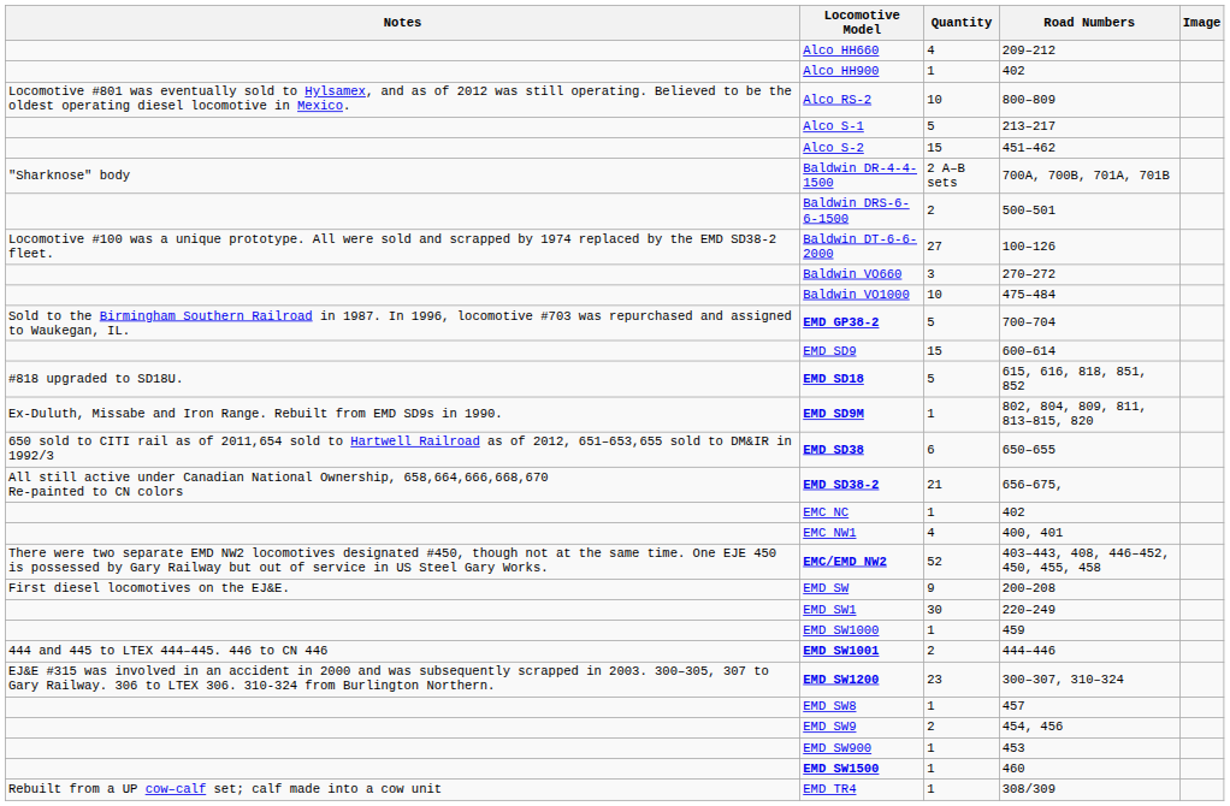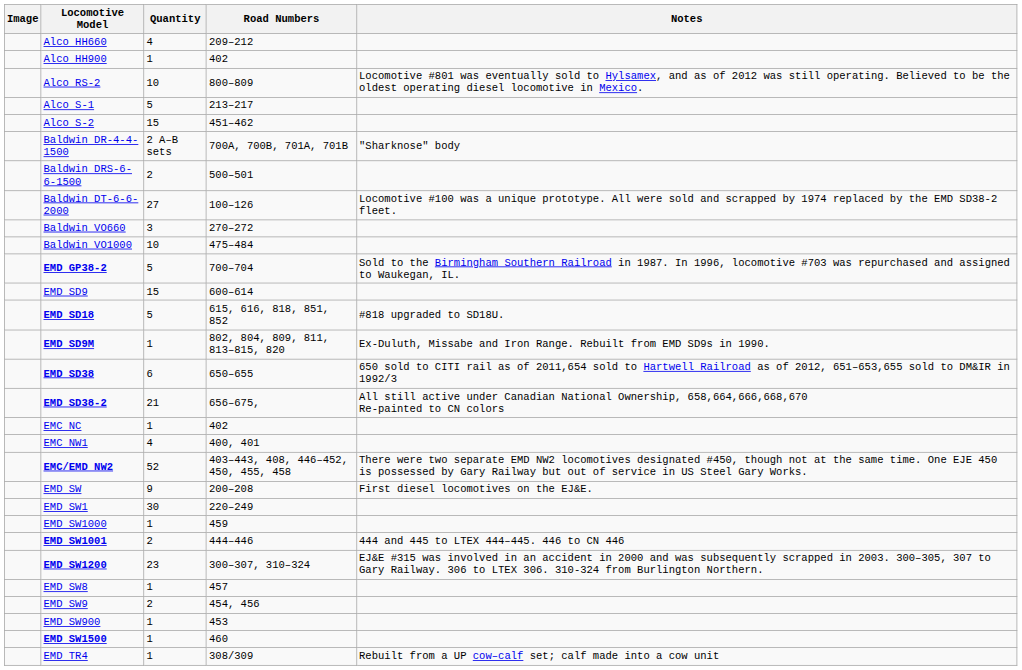columns swapped: Image <-> Notes
